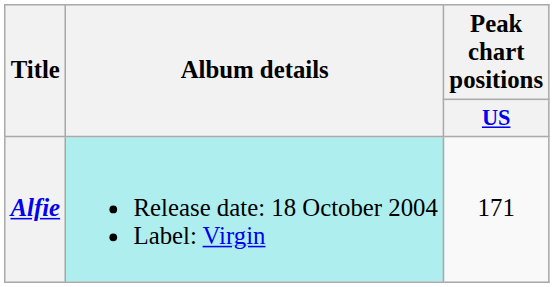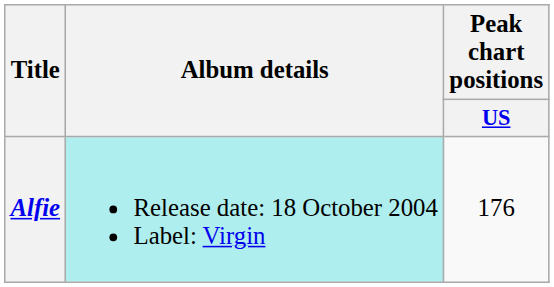Alfie | Peak chart positions / US: 171 -> 176
